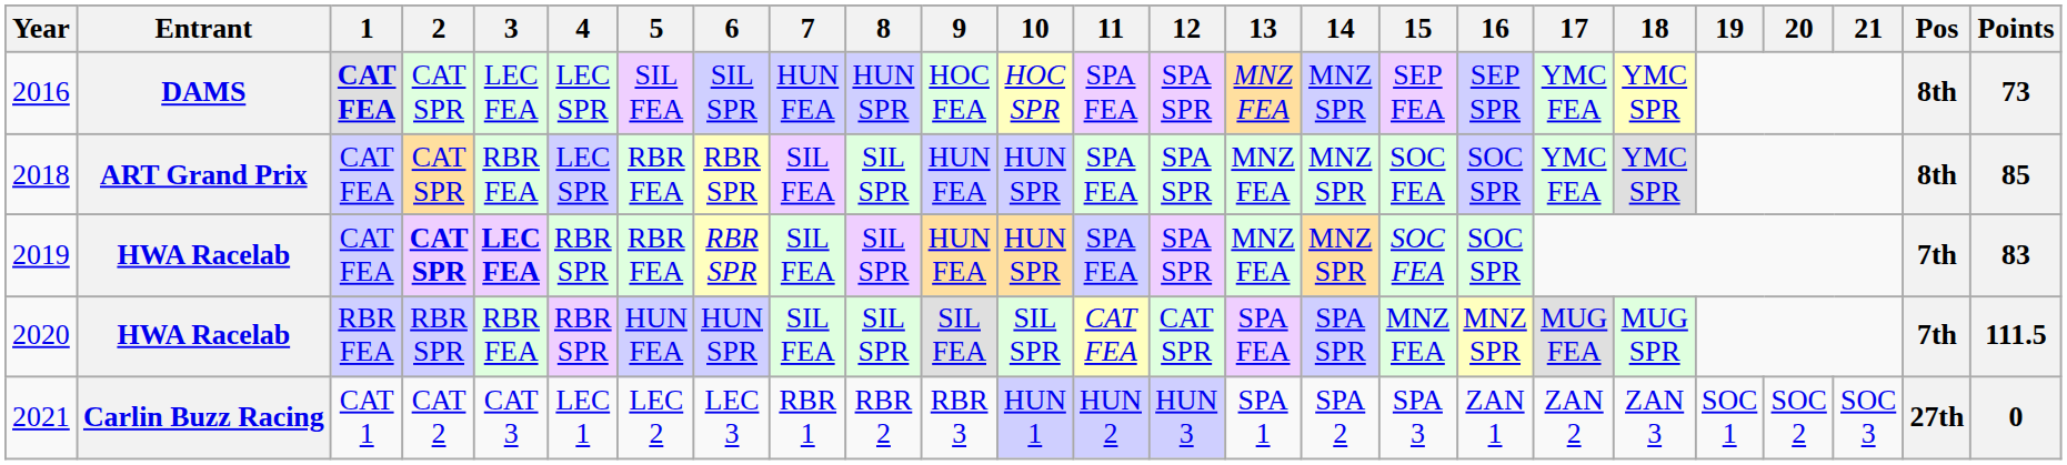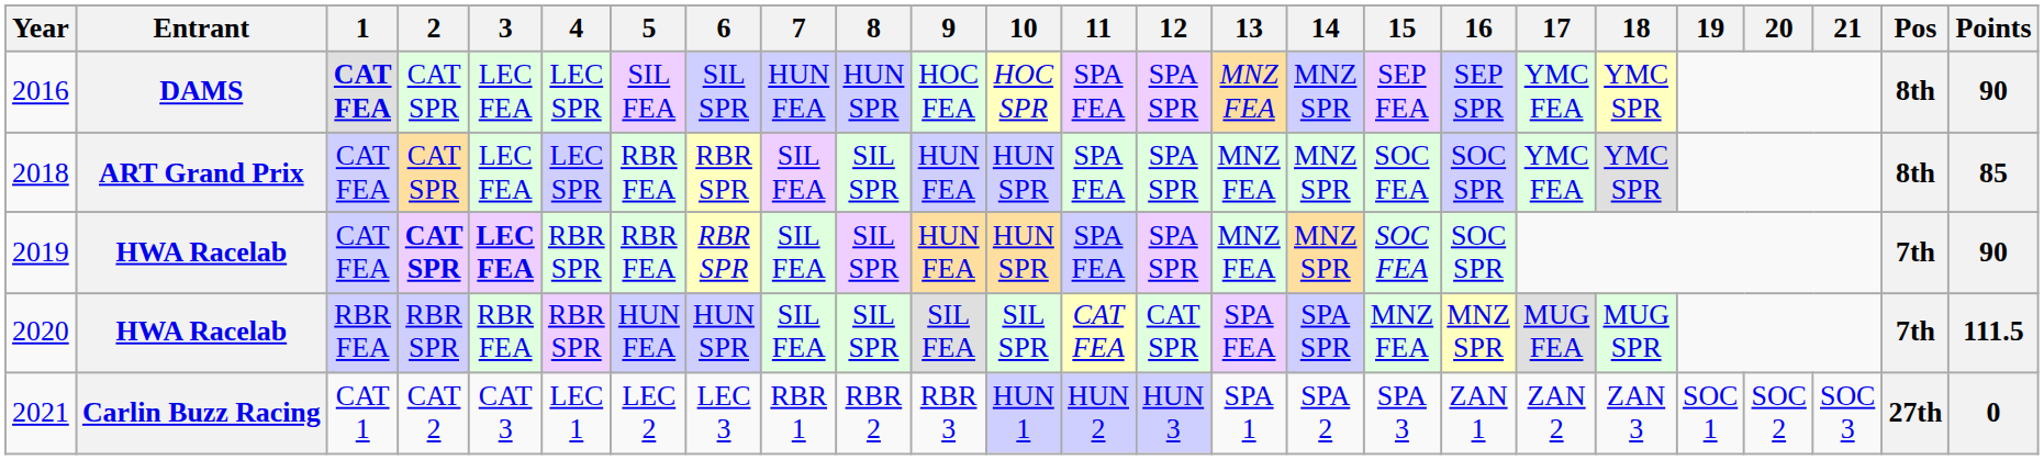2016 | Points: 73 -> 90
2018 | 3: RBR FEA -> LEC FEA
2019 | Points: 83 -> 90
